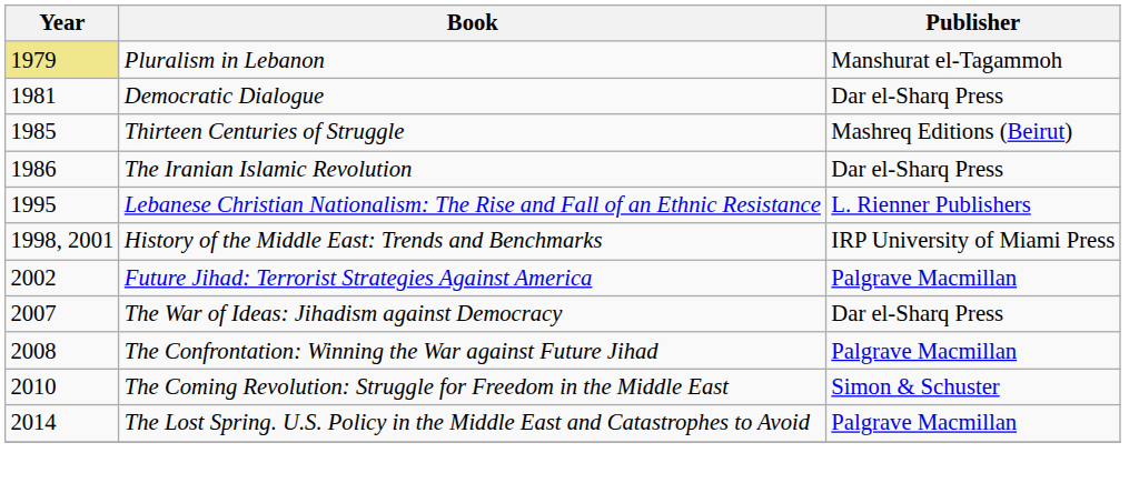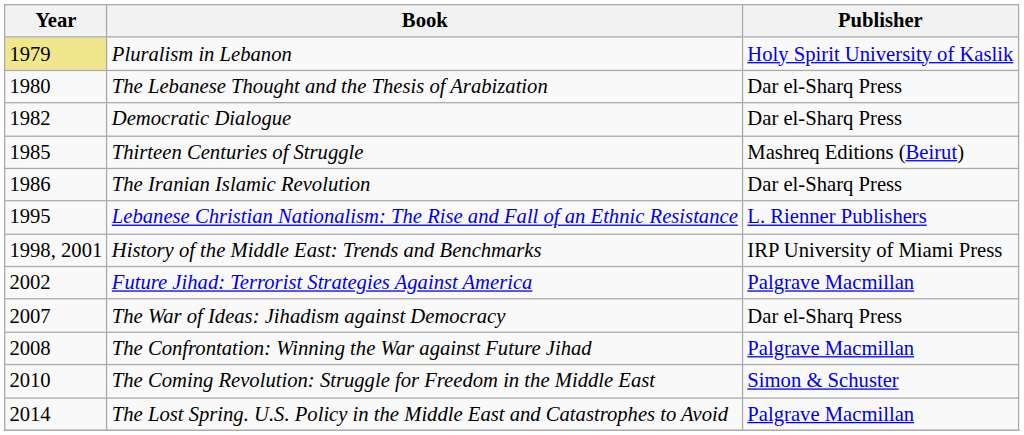Pluralism in Lebanon | Publisher: Manshurat el-Tagammoh -> Holy Spirit University of Kaslik
+ row: 1980 | The Lebanese Thought and the Thesis of Arabization | Dar el-Sharq Press
Democratic Dialogue | Year: 1981 -> 1982
